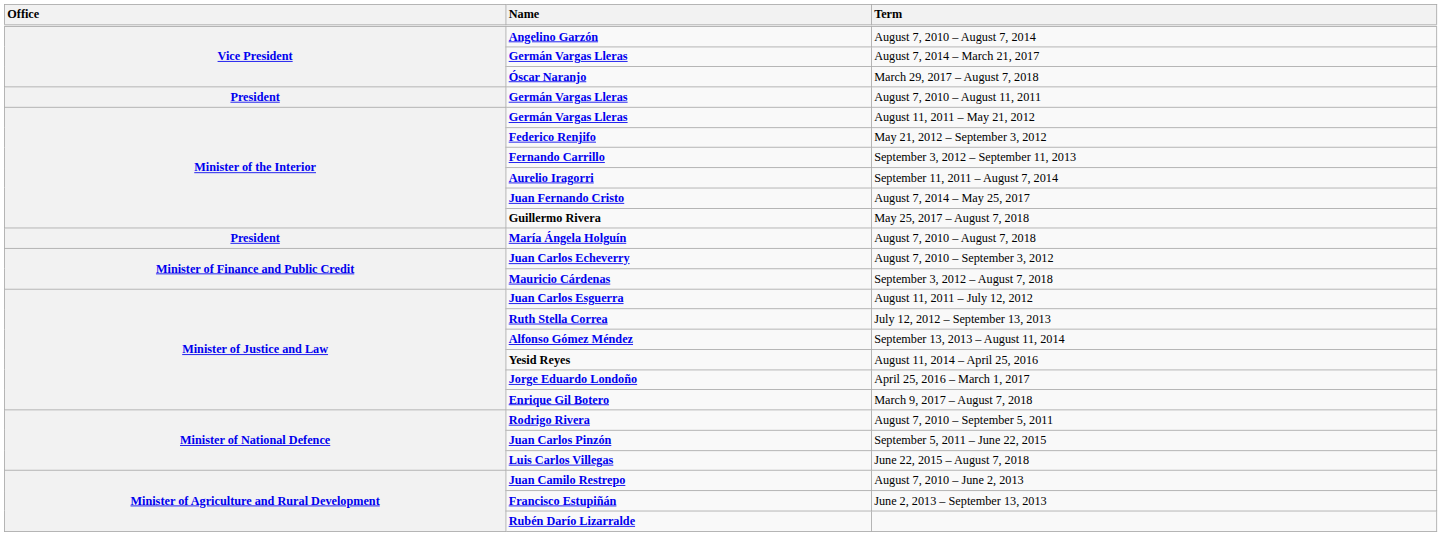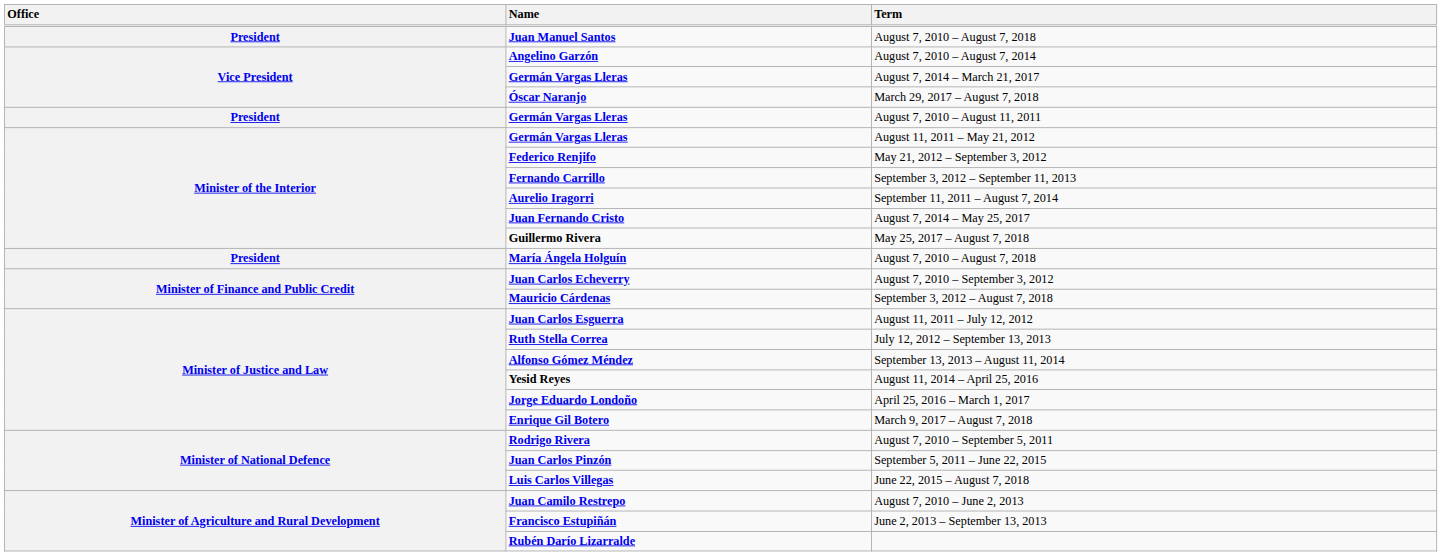+ row: President | Juan Manuel Santos | August 7, 2010 – August 7, 2018
